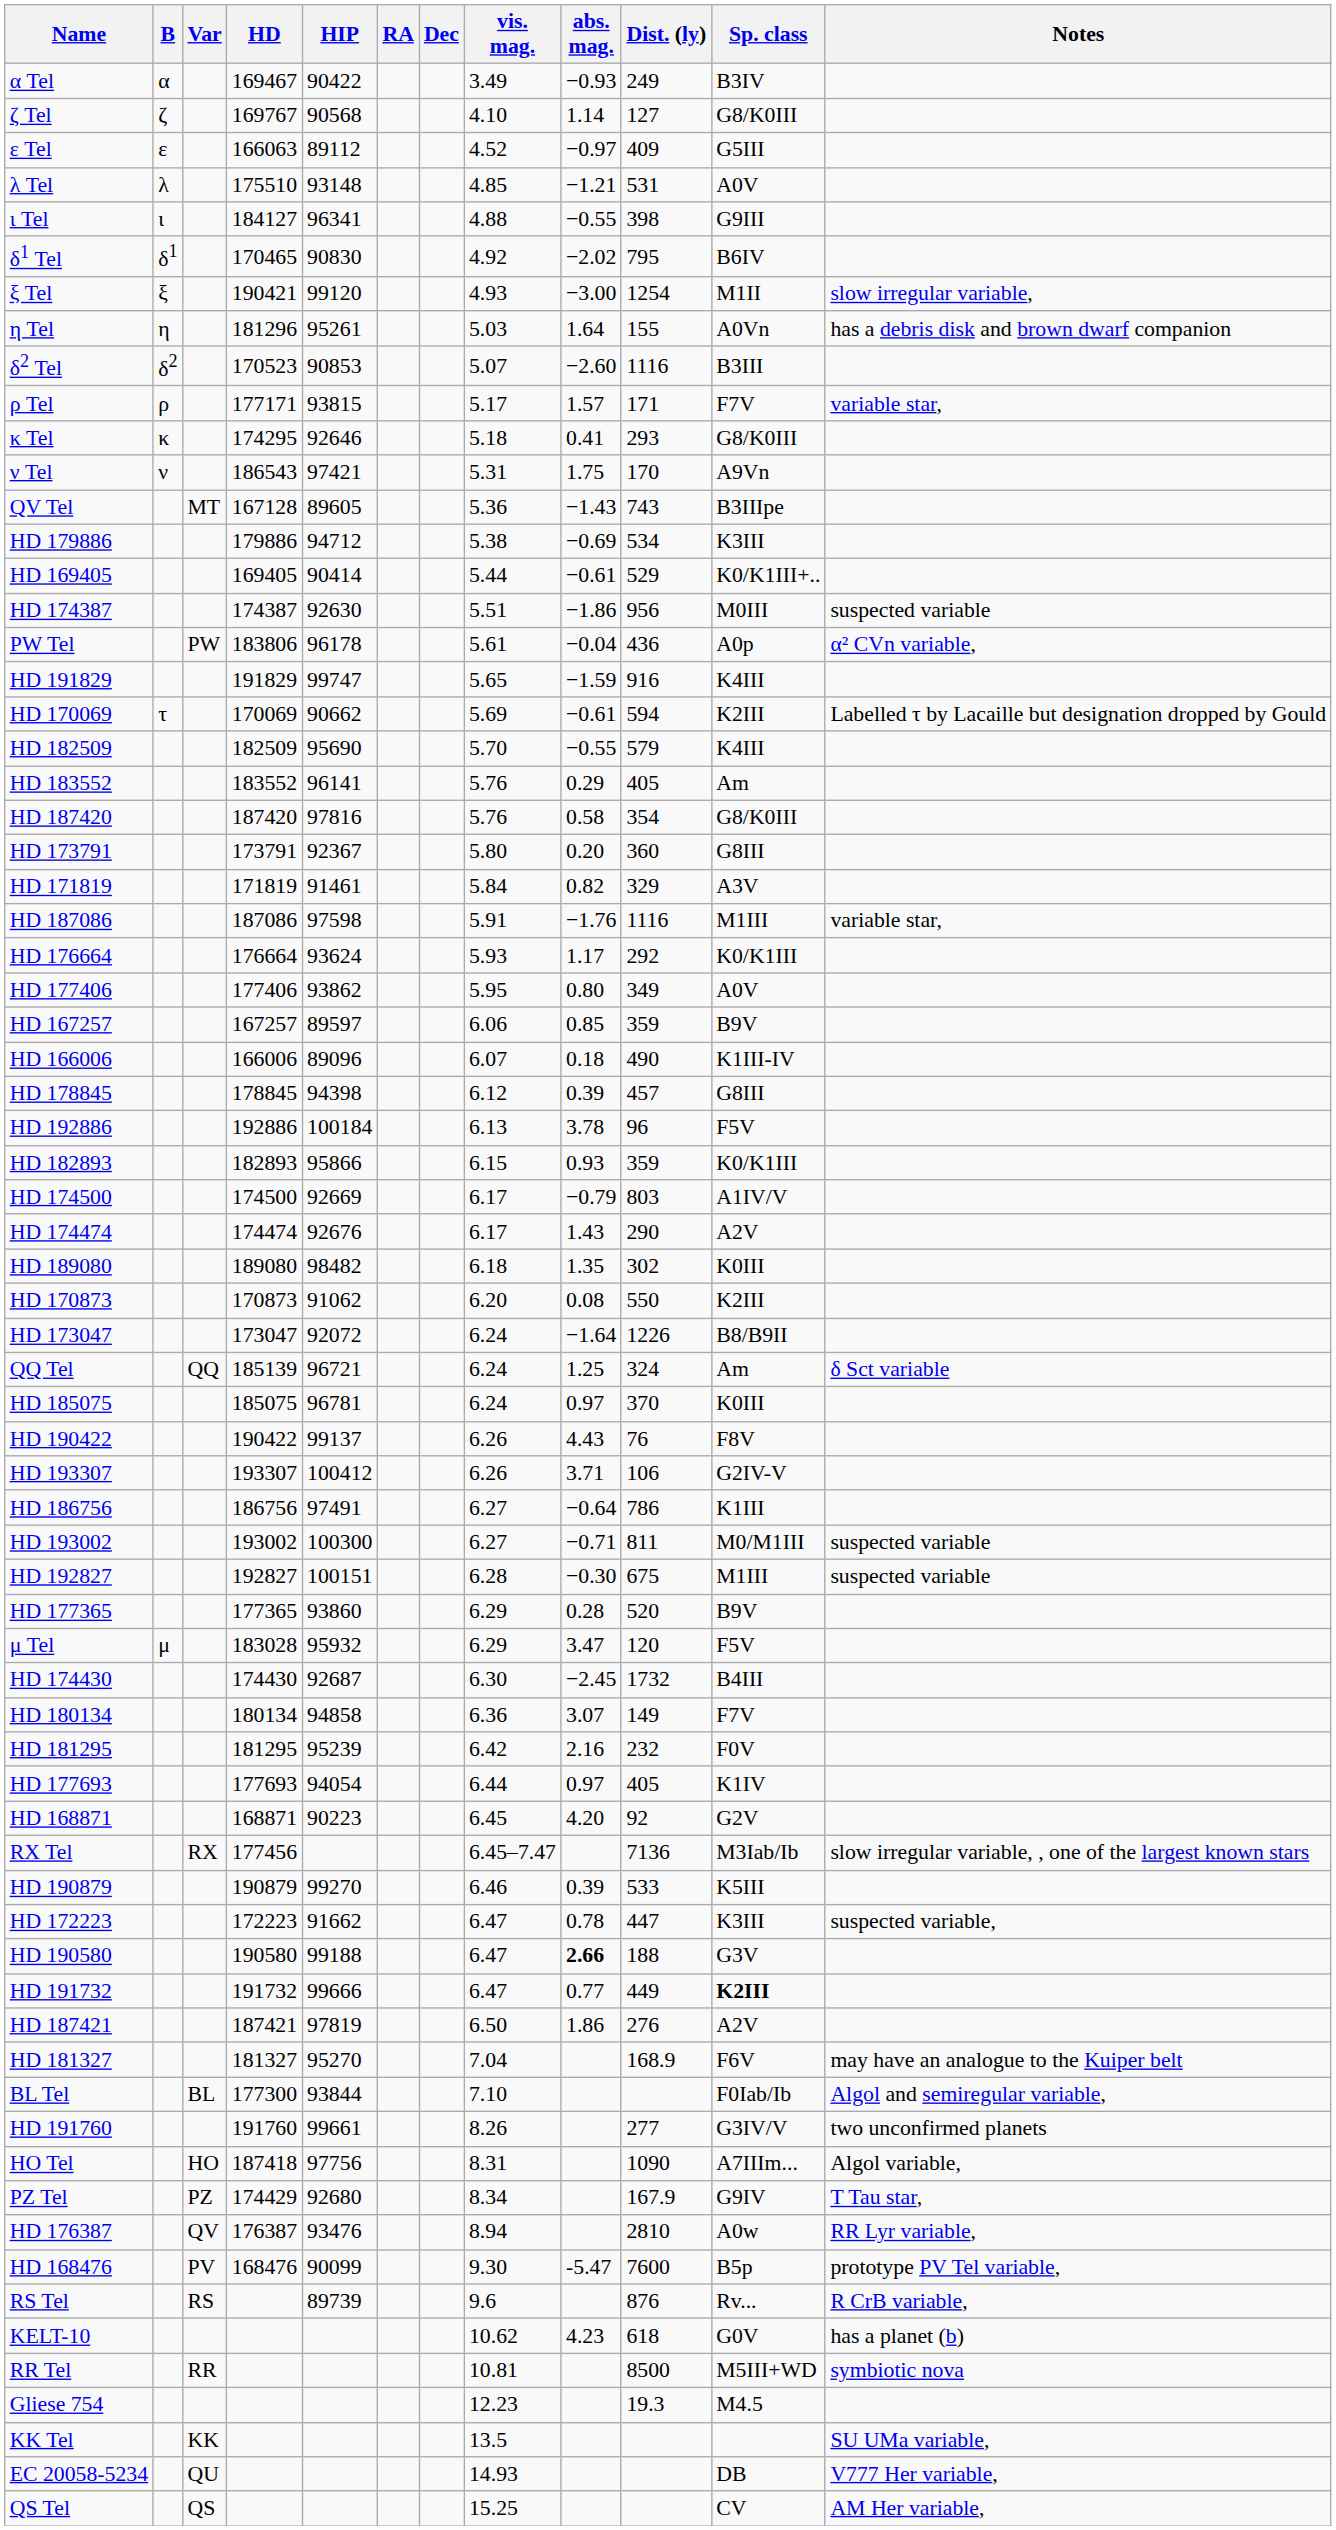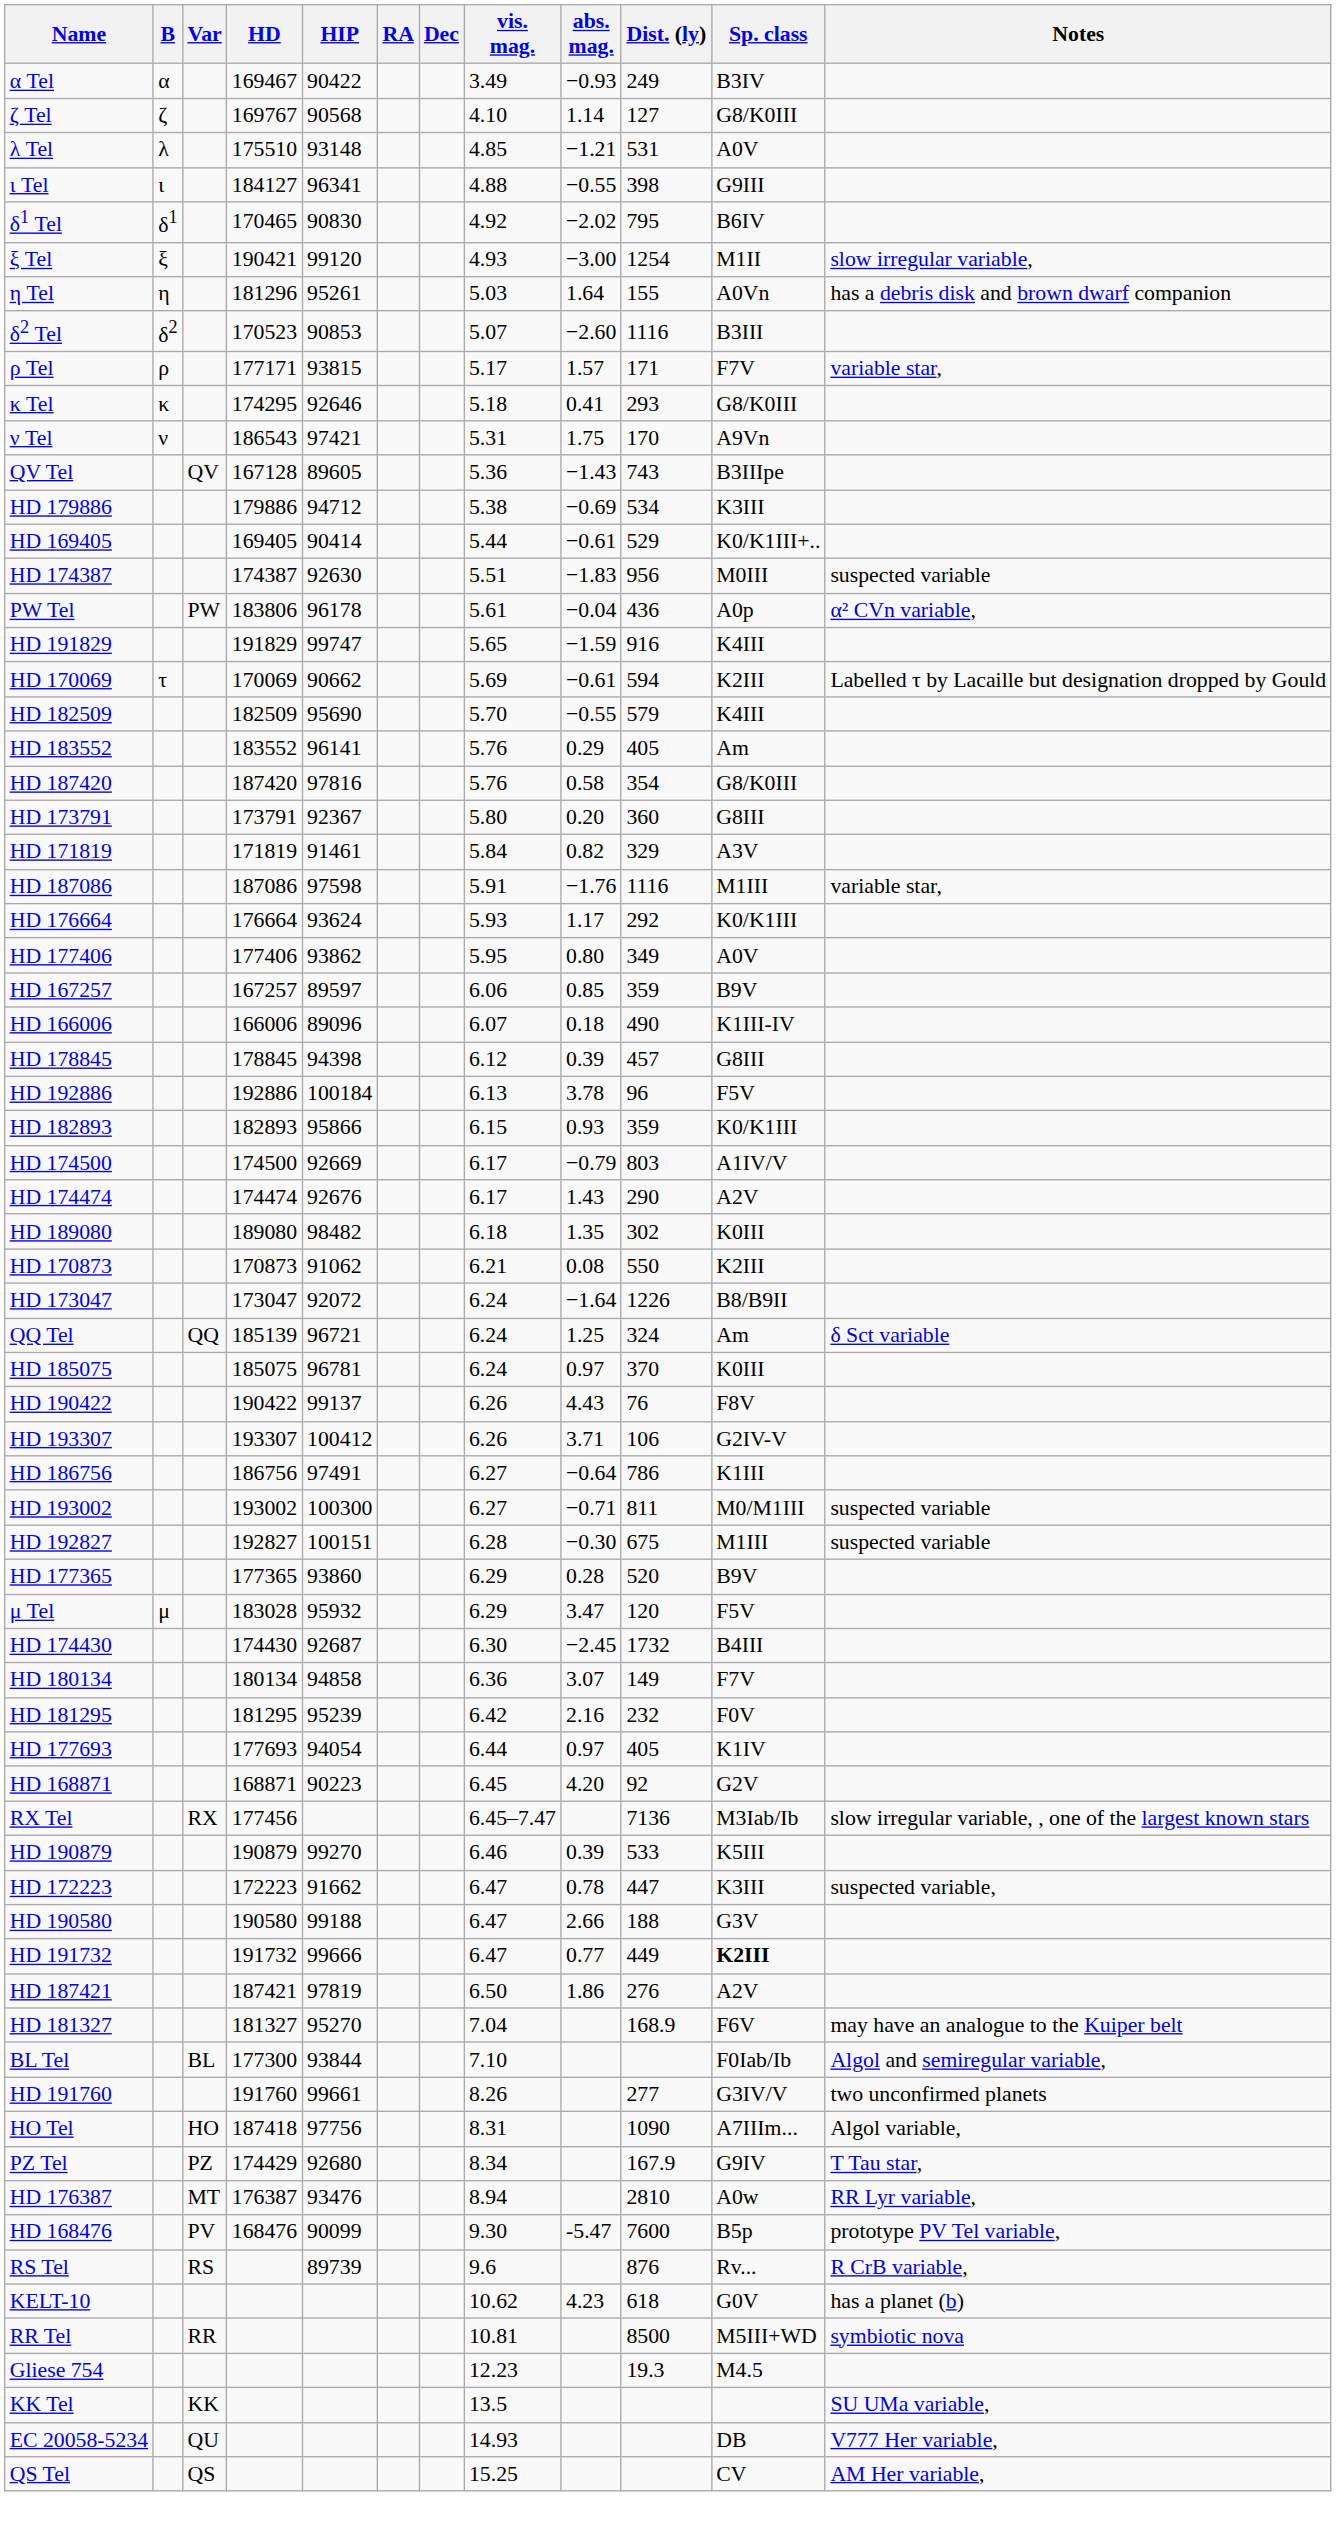- row: ε Tel | ε | 166063 | 89112 | 4.52 | −0.97 | 409 | G5III
QV Tel | Var: MT -> QV
HD 174387 | abs. mag.: −1.86 -> −1.83
HD 170873 | vis. mag.: 6.20 -> 6.21
HD 190580 | abs. mag.: bold -> normal
HD 176387 | Var: QV -> MT
